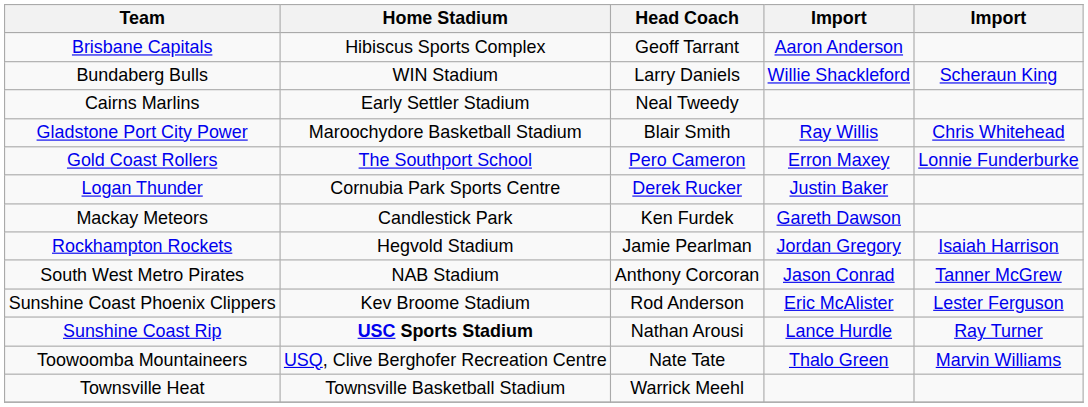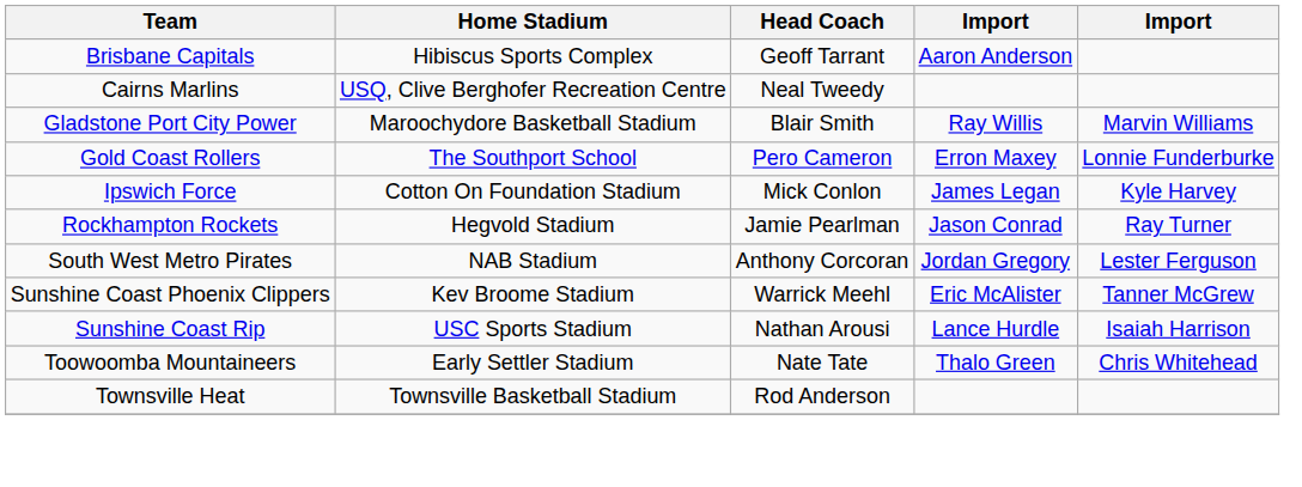- row: Bundaberg Bulls | WIN Stadium | Larry Daniels | Willie Shackleford | Scheraun King
Cairns Marlins | Home Stadium: Early Settler Stadium -> USQ, Clive Berghofer Recreation Centre
Gladstone Port City Power | column 5: Chris Whitehead -> Marvin Williams
+ row: Ipswich Force | Cotton On Foundation Stadium | Mick Conlon | James Legan | Kyle Harvey
- row: Logan Thunder | Cornubia Park Sports Centre | Derek Rucker | Justin Baker
- row: Mackay Meteors | Candlestick Park | Ken Furdek | Gareth Dawson
Rockhampton Rockets | column 4: Jordan Gregory -> Jason Conrad
Rockhampton Rockets | column 5: Isaiah Harrison -> Ray Turner
South West Metro Pirates | column 4: Jason Conrad -> Jordan Gregory
South West Metro Pirates | column 5: Tanner McGrew -> Lester Ferguson
Sunshine Coast Phoenix Clippers | Head Coach: Rod Anderson -> Warrick Meehl
Sunshine Coast Phoenix Clippers | column 5: Lester Ferguson -> Tanner McGrew
Sunshine Coast Rip | Home Stadium: bold -> normal
Sunshine Coast Rip | column 5: Ray Turner -> Isaiah Harrison
Toowoomba Mountaineers | Home Stadium: USQ, Clive Berghofer Recreation Centre -> Early Settler Stadium
Toowoomba Mountaineers | column 5: Marvin Williams -> Chris Whitehead
Townsville Heat | Head Coach: Warrick Meehl -> Rod Anderson
